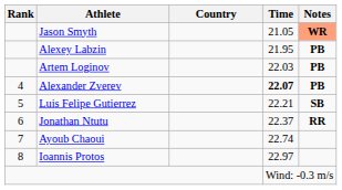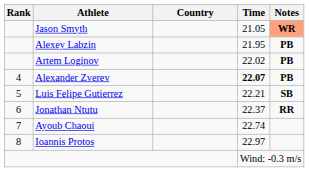Artem Loginov | Time: 22.03 -> 22.02
